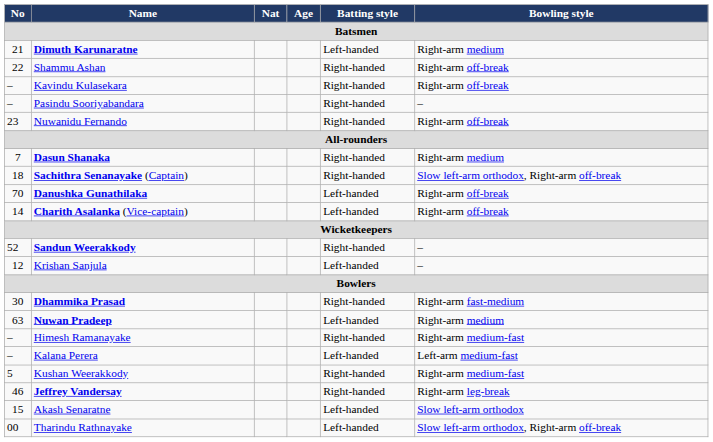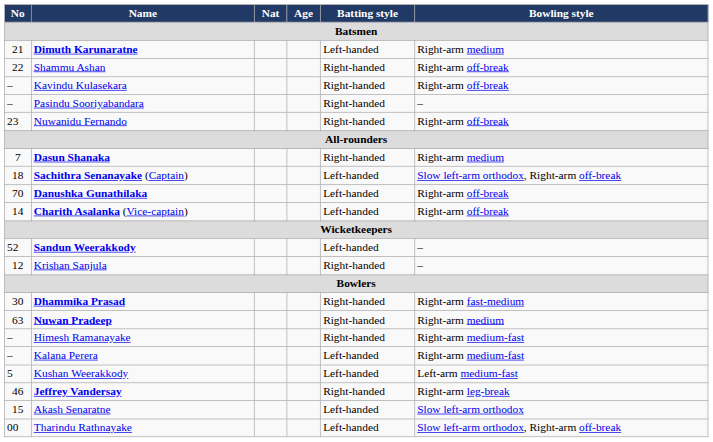Sachithra Senanayake (Captain) | Batting style: Right-handed -> Left-handed
Sandun Weerakkody | Batting style: Right-handed -> Left-handed
Krishan Sanjula | Batting style: Left-handed -> Right-handed
Nuwan Pradeep | Batting style: Left-handed -> Right-handed
Kalana Perera | Bowling style: Left-arm medium-fast -> Right-arm medium-fast
Kushan Weerakkody | Batting style: Right-handed -> Left-handed
Kushan Weerakkody | Bowling style: Right-arm medium-fast -> Left-arm medium-fast
